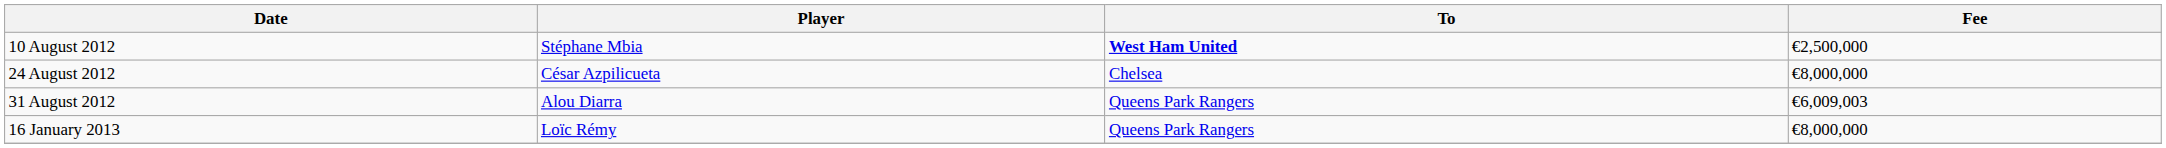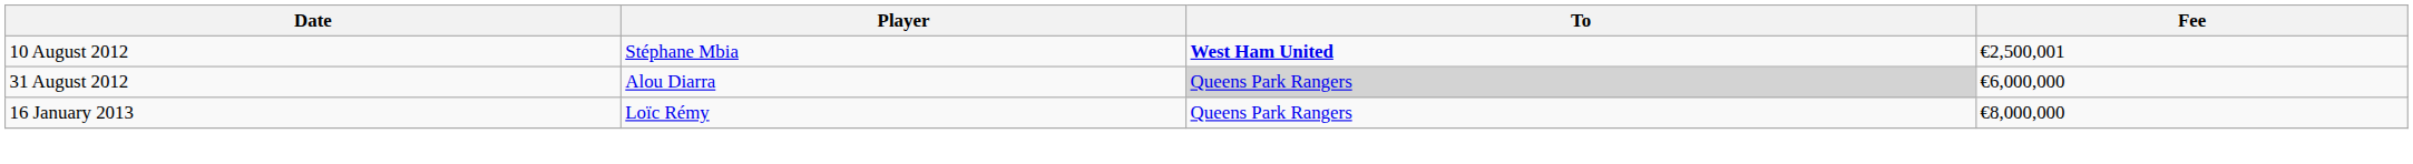10 August 2012 | Fee: €2,500,000 -> €2,500,001
- row: 24 August 2012 | César Azpilicueta | Chelsea | €8,000,000
31 August 2012 | To: no background -> lightgrey background
31 August 2012 | Fee: €6,009,003 -> €6,000,000
